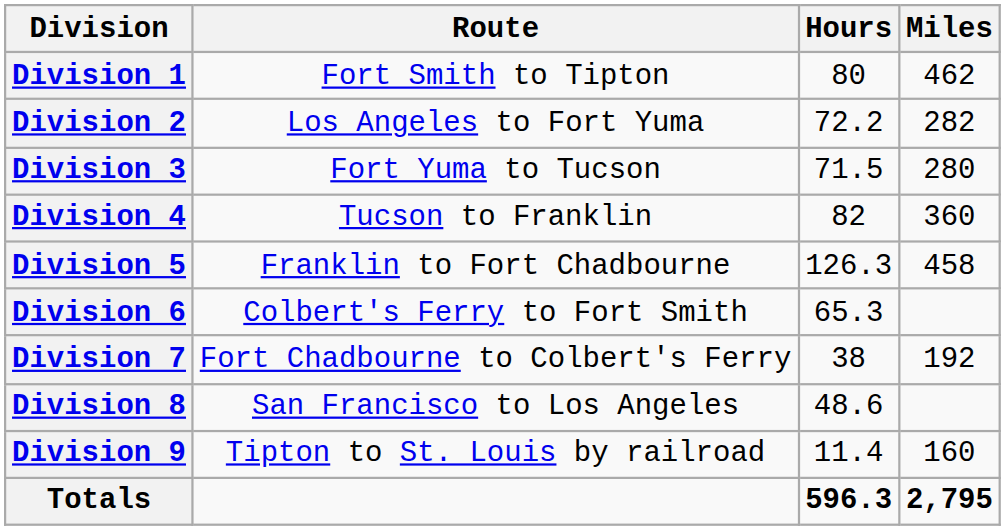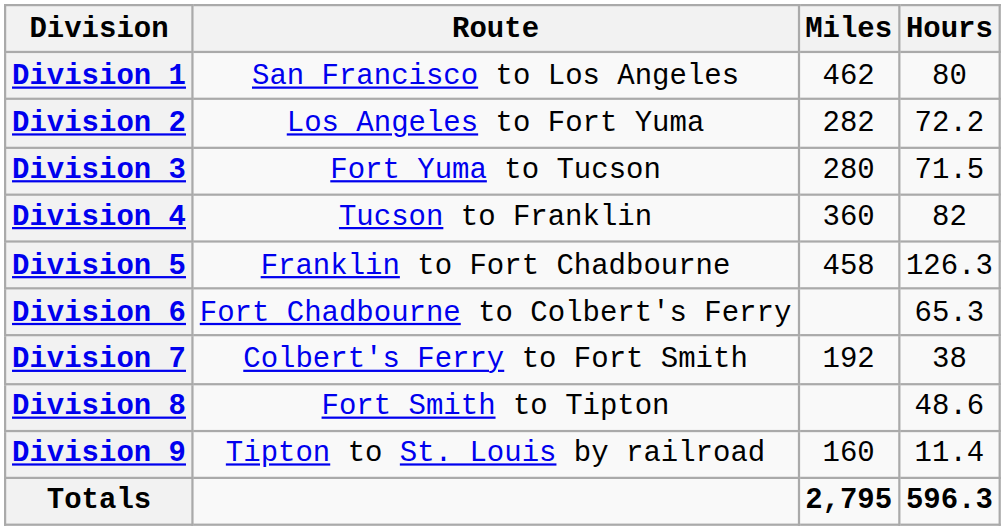columns swapped: Miles <-> Hours
Division 1 | Route: Fort Smith to Tipton -> San Francisco to Los Angeles
Division 6 | Route: Colbert's Ferry to Fort Smith -> Fort Chadbourne to Colbert's Ferry
Division 7 | Route: Fort Chadbourne to Colbert's Ferry -> Colbert's Ferry to Fort Smith
Division 8 | Route: San Francisco to Los Angeles -> Fort Smith to Tipton
